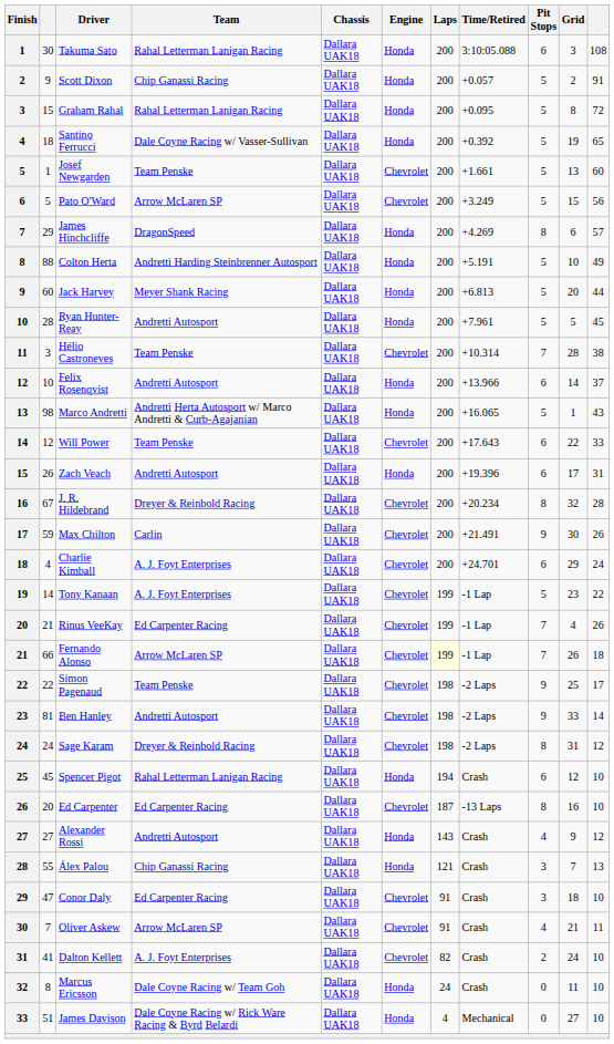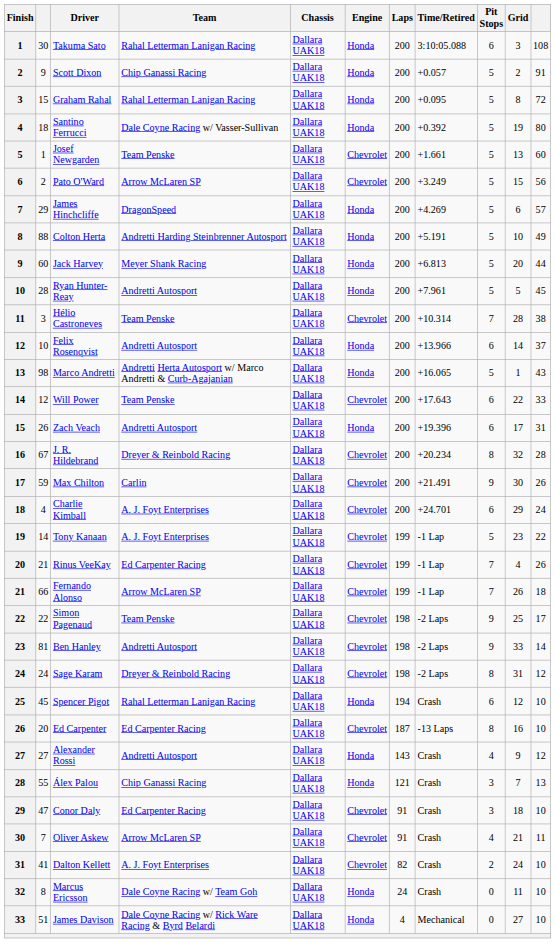Santino Ferrucci | column 11: 65 -> 80
Pato O'Ward | column 2: 5 -> 2
James Hinchcliffe | Pit Stops: 8 -> 5
Fernando Alonso | Laps: lightyellow background -> no background
